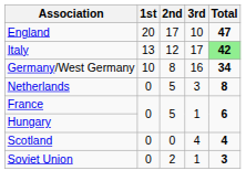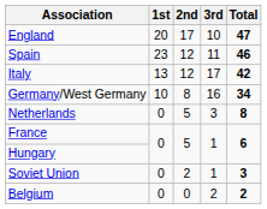+ row: Spain | 23 | 12 | 11 | 46
Italy | Total: lightgreen background -> no background
- row: Scotland | 0 | 0 | 4 | 4
+ row: Belgium | 0 | 0 | 2 | 2
